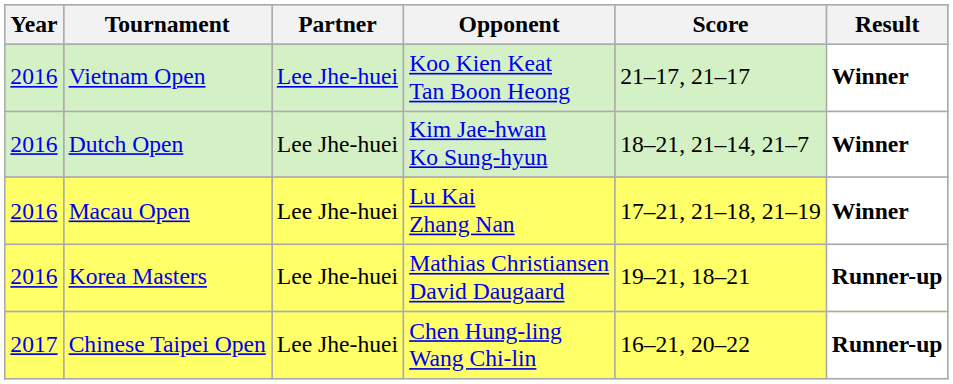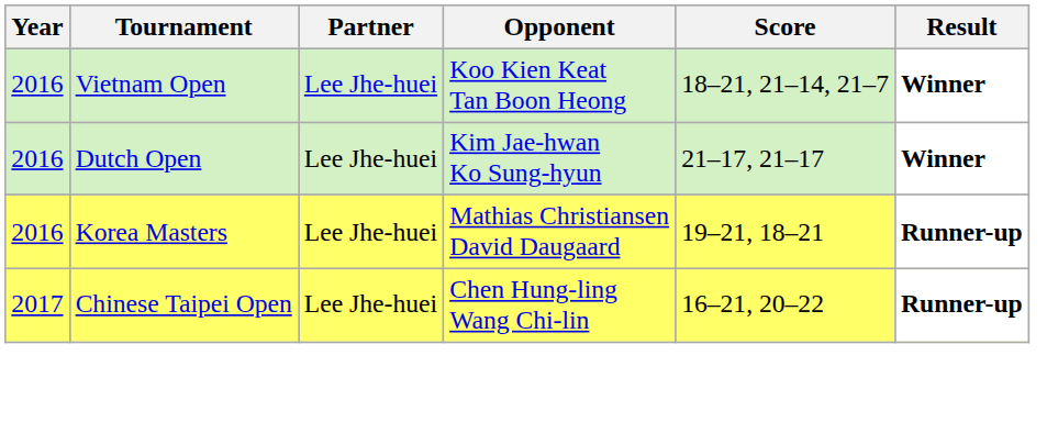Vietnam Open | Score: 21–17, 21–17 -> 18–21, 21–14, 21–7
Dutch Open | Score: 18–21, 21–14, 21–7 -> 21–17, 21–17
- row: 2016 | Macau Open | Lee Jhe-huei | Lu Kai Zhang Nan | 17–21, 21–18, 21–19 | Winner
